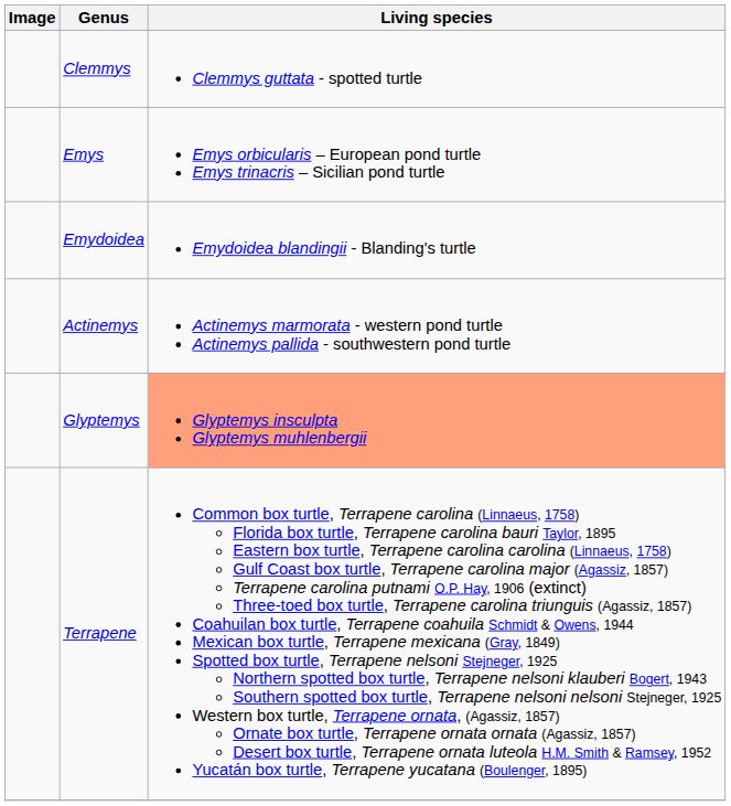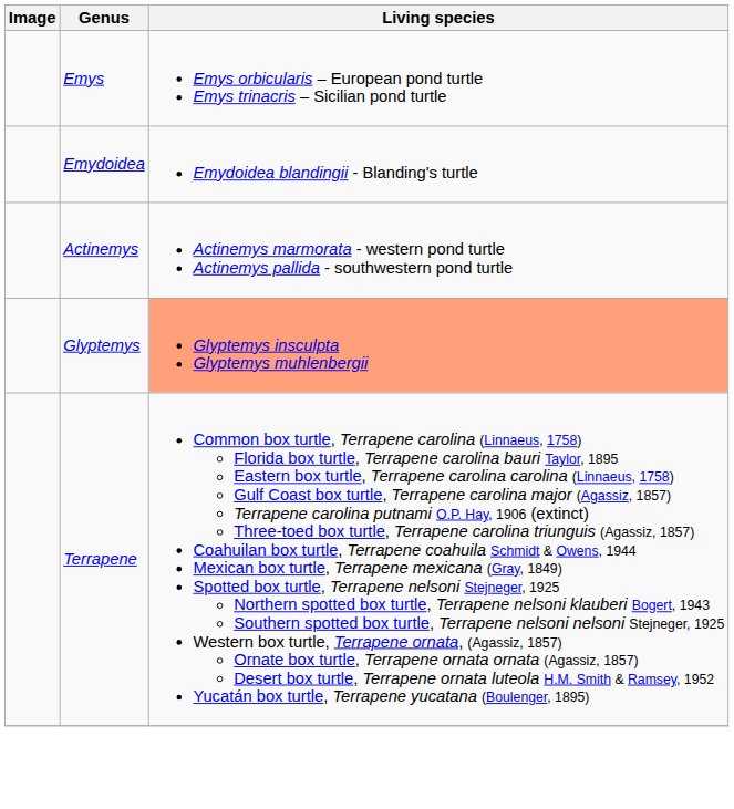- row: Clemmys | Clemmys guttata - spotted turtle
